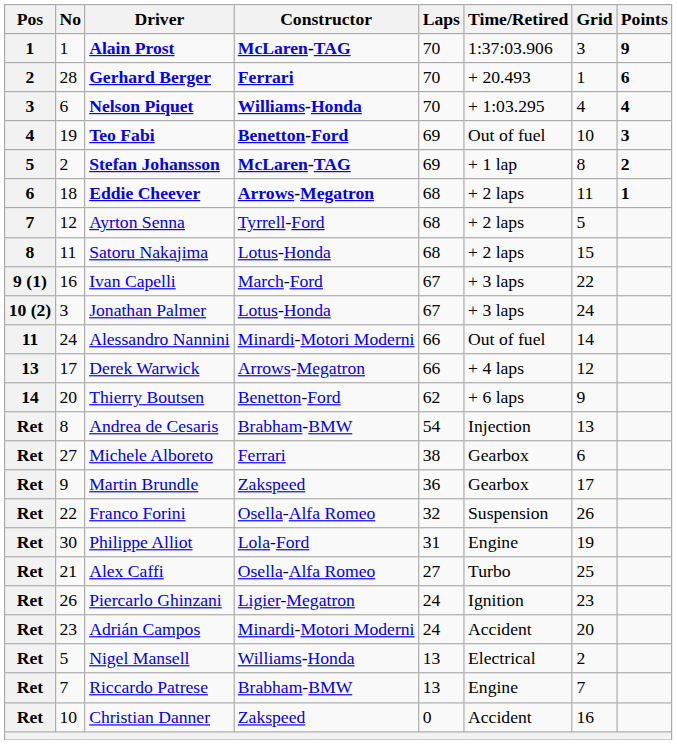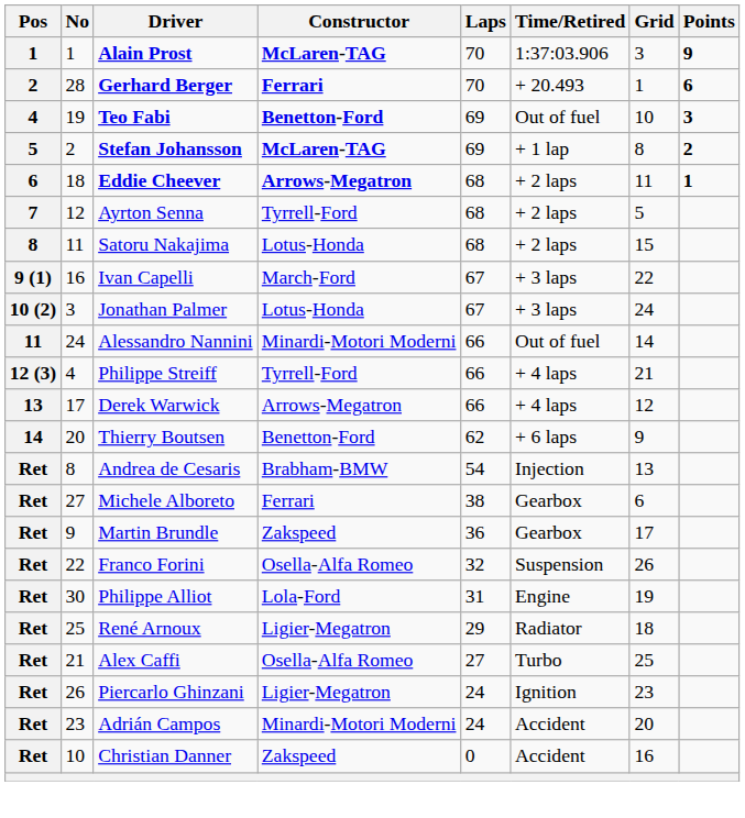- row: 3 | 6 | Nelson Piquet | Williams-Honda | 70 | + 1:03.295 | 4 | 4
+ row: 12 (3) | 4 | Philippe Streiff | Tyrrell-Ford | 66 | + 4 laps | 21
+ row: Ret | 25 | René Arnoux | Ligier-Megatron | 29 | Radiator | 18
- row: Ret | 5 | Nigel Mansell | Williams-Honda | 13 | Electrical | 2
- row: Ret | 7 | Riccardo Patrese | Brabham-BMW | 13 | Engine | 7
